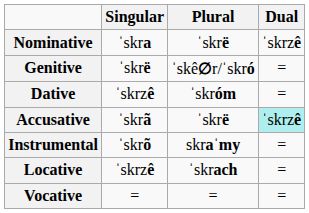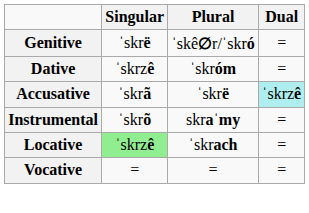- row: Nominative | ˈskra | ˈskrë | ˈskrzê
Locative | Singular: no background -> lightgreen background
